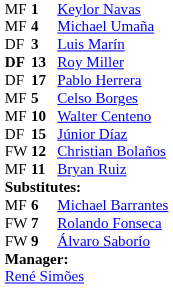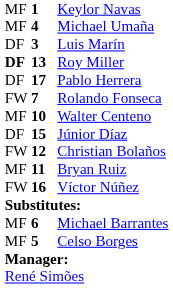rows swapped: Celso Borges <-> Rolando Fonseca
+ row: FW | 16 | Víctor Núñez
- row: FW | 9 | Álvaro Saborío
